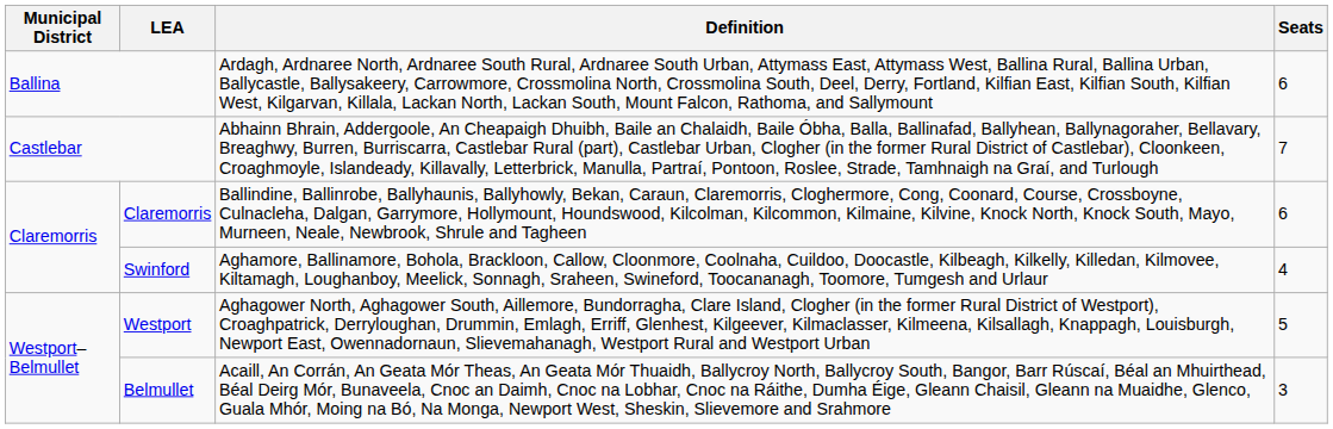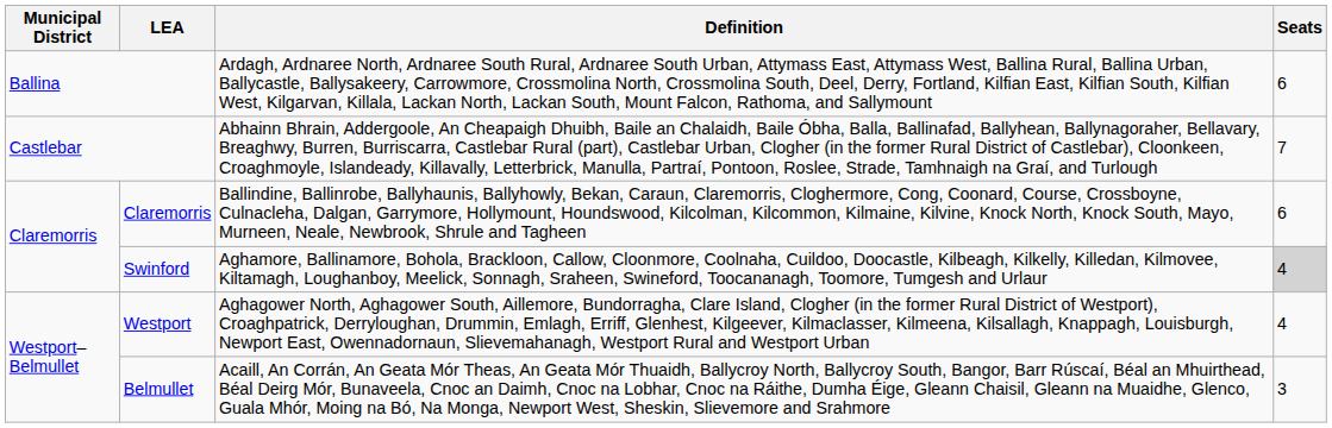Swinford | Seats: no background -> lightgrey background
Westport | Seats: 5 -> 4
